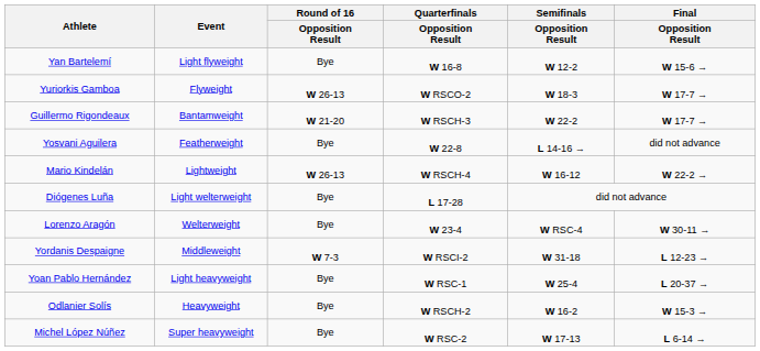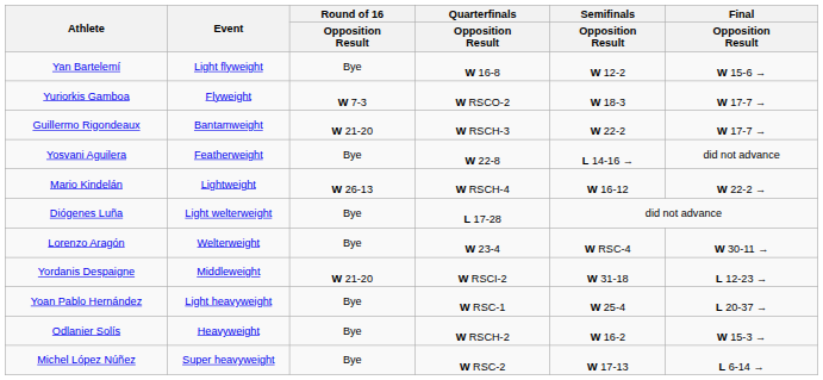Yuriorkis Gamboa | Round of 16 / Opposition Result: W 26-13 -> W 7-3
Yordanis Despaigne | Round of 16 / Opposition Result: W 7-3 -> W 21-20
